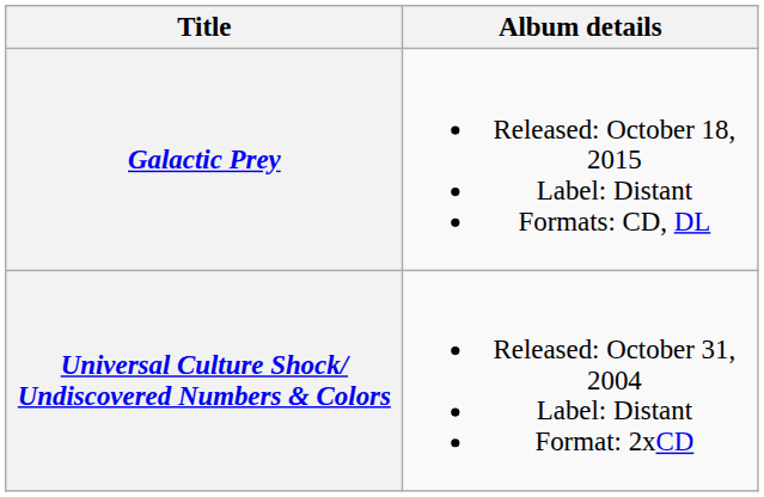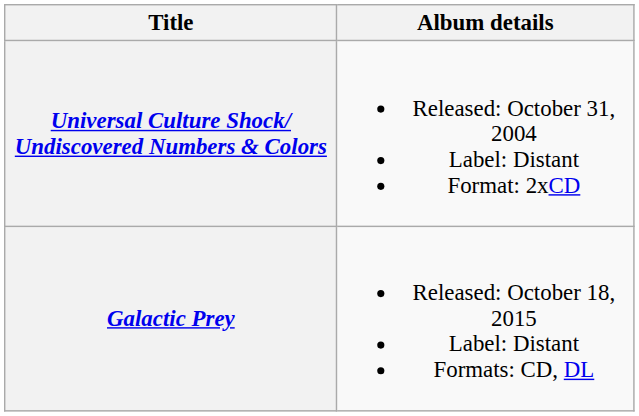rows swapped: Universal Culture Shock/ Undiscovered Numbers & Colors <-> Galactic Prey
